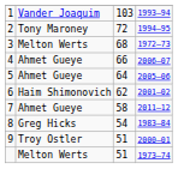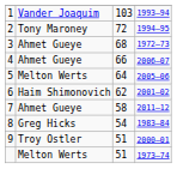3 | column 2: Melton Werts -> Ahmet Gueye
5 | column 2: Ahmet Gueye -> Melton Werts
